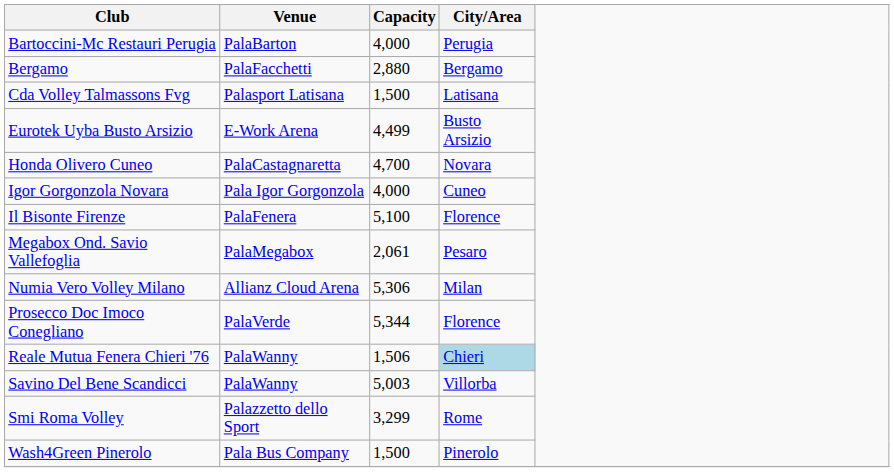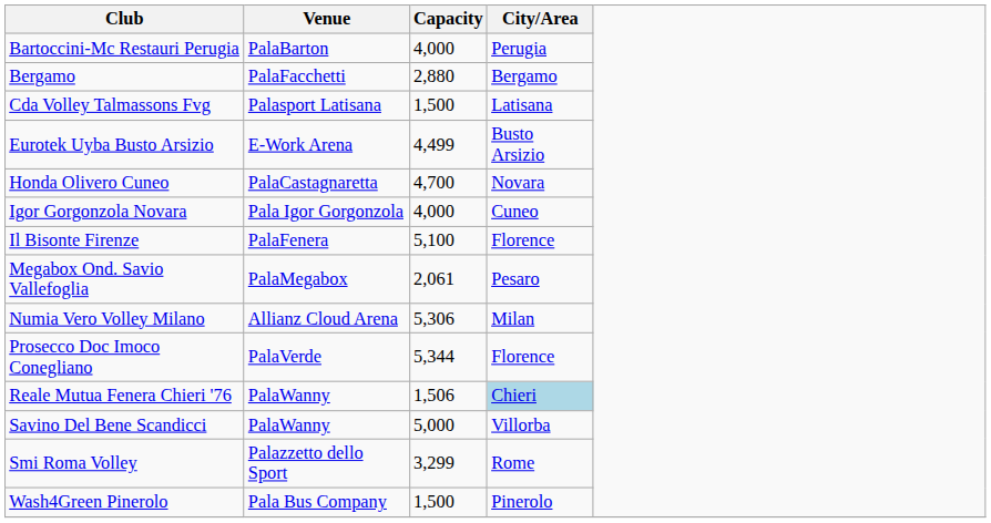Savino Del Bene Scandicci | Capacity: 5,003 -> 5,000
